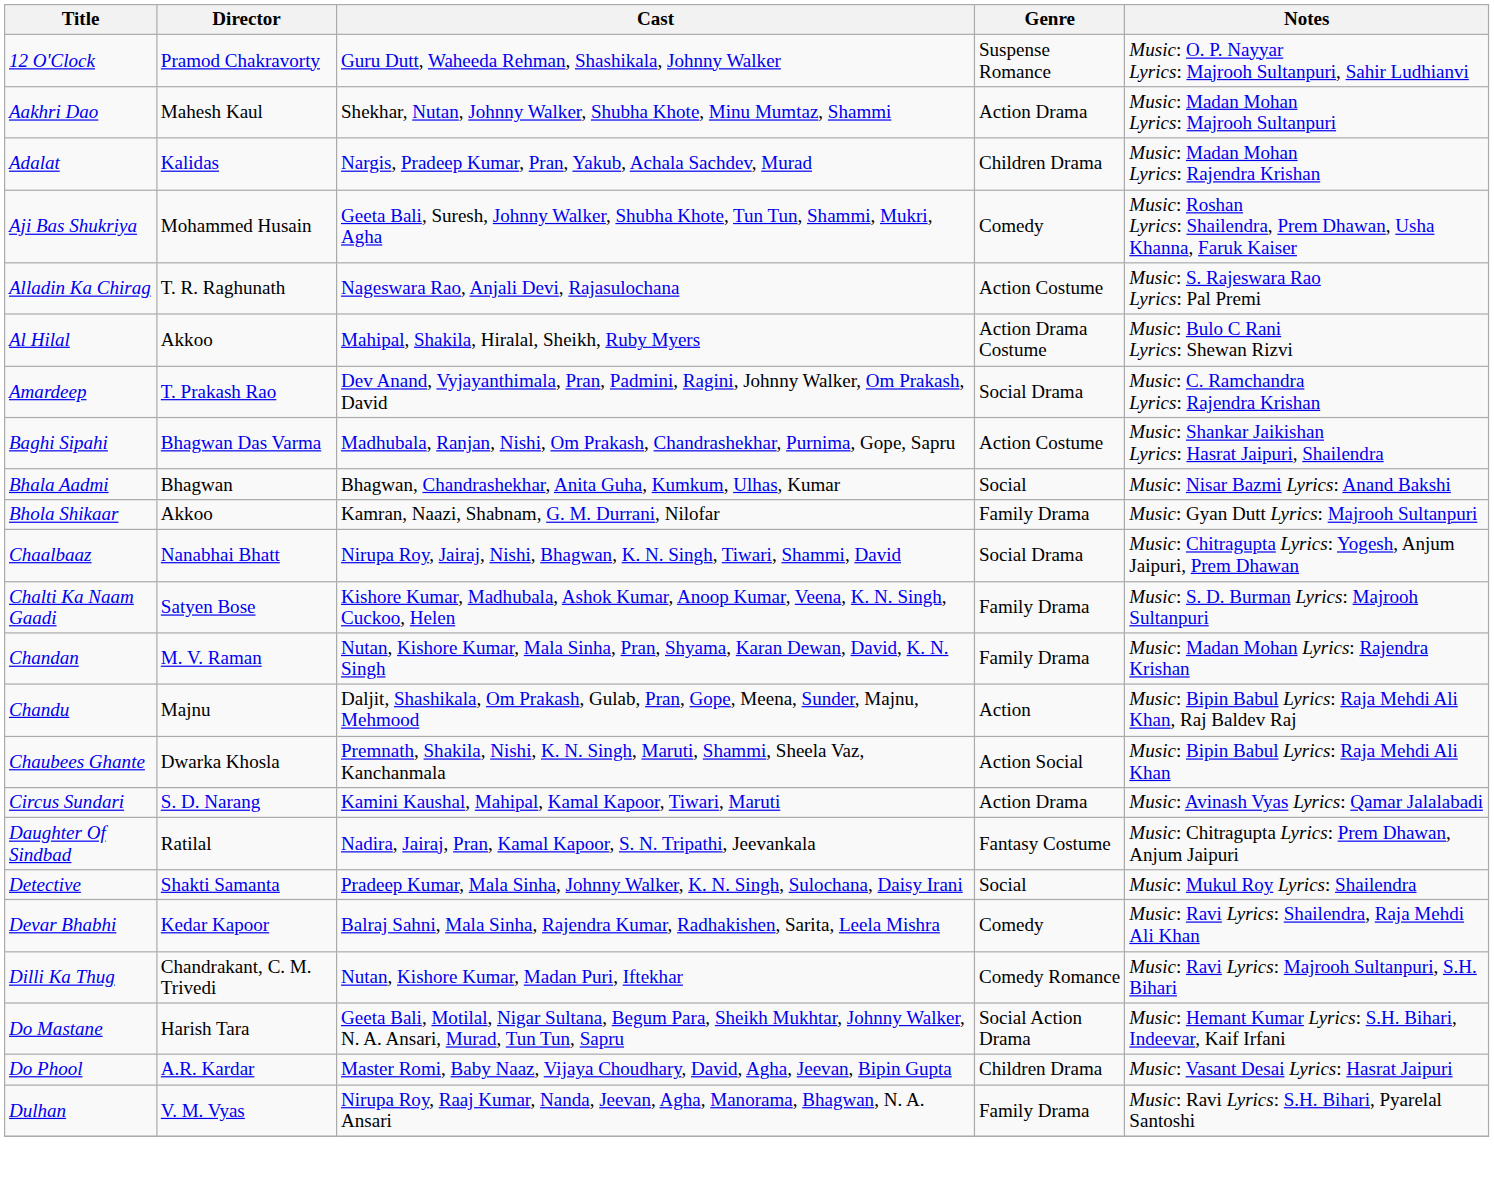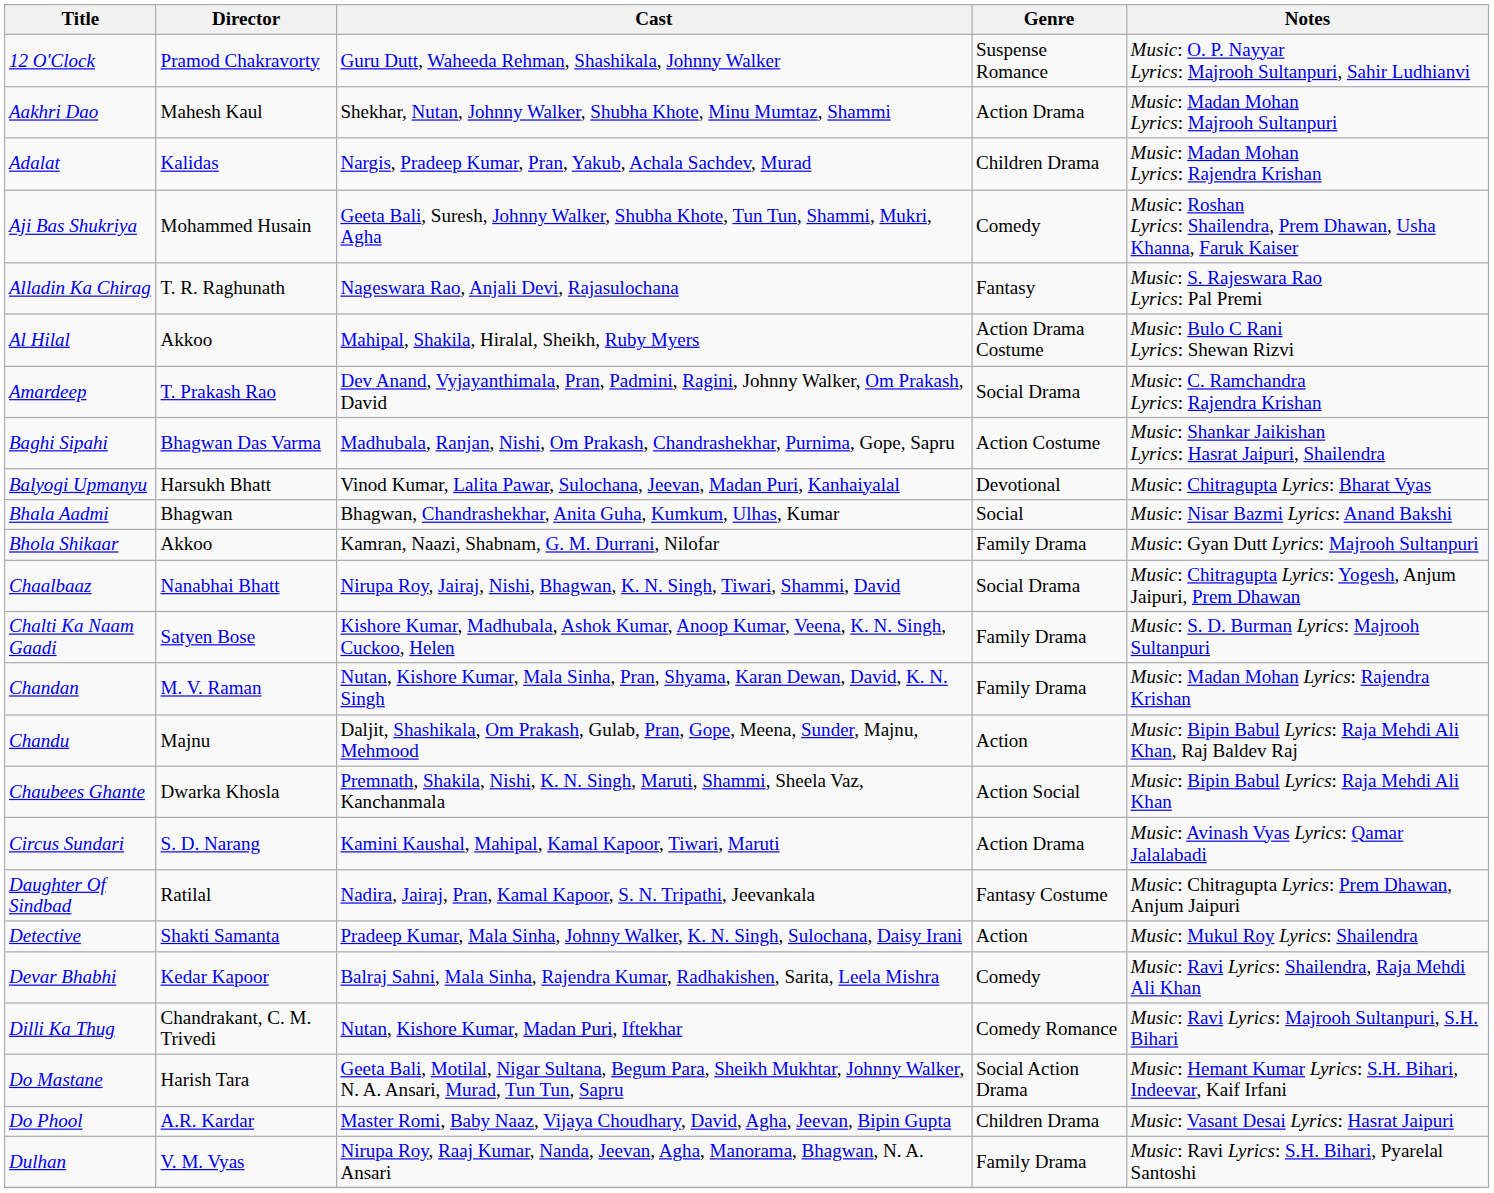Alladin Ka Chirag | Genre: Action Costume -> Fantasy
+ row: Balyogi Upmanyu | Harsukh Bhatt | Vinod Kumar, Lalita Pawar, Sulochana, Jeevan, Madan Puri, Kanhaiyalal | Devotional | Music: Chitragupta Lyrics: Bharat Vyas
Detective | Genre: Social -> Action
